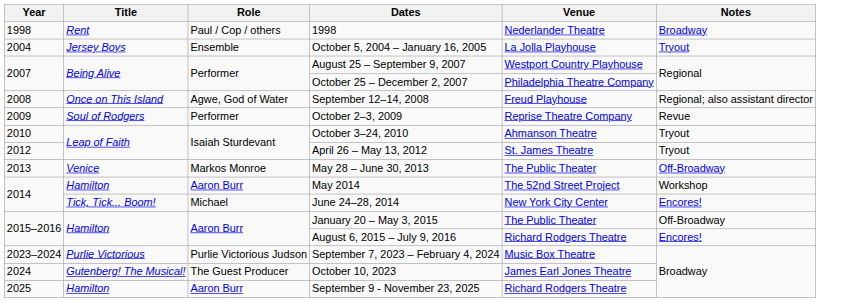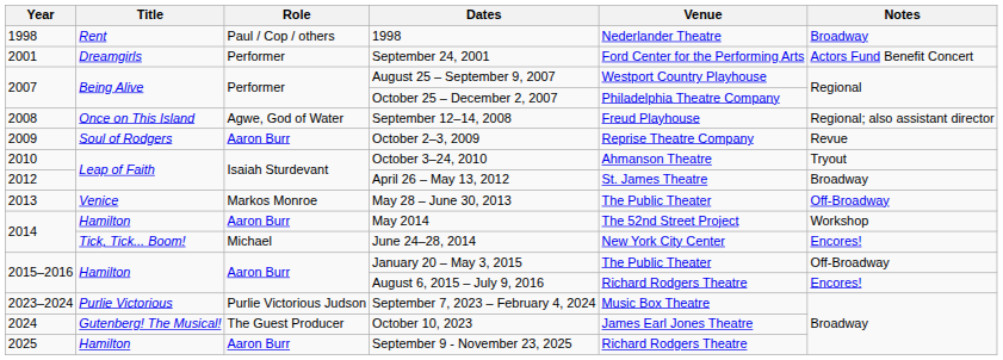+ row: 2001 | Dreamgirls | Performer | September 24, 2001 | Ford Center for the Performing Arts | Actors Fund Benefit Concert
- row: 2004 | Jersey Boys | Ensemble | October 5, 2004 – January 16, 2005 | La Jolla Playhouse | Tryout
October 2–3, 2009 | Role: Performer -> Aaron Burr
April 26 – May 13, 2012 | Notes: Tryout -> Broadway
